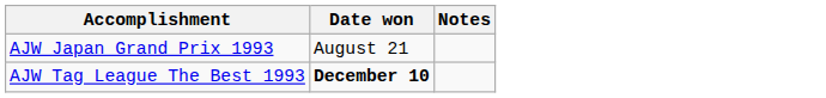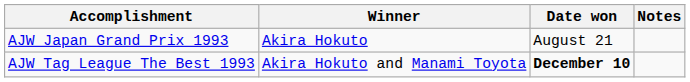+ column: Winner | Akira Hokuto | Akira Hokuto and Manami Toyota
